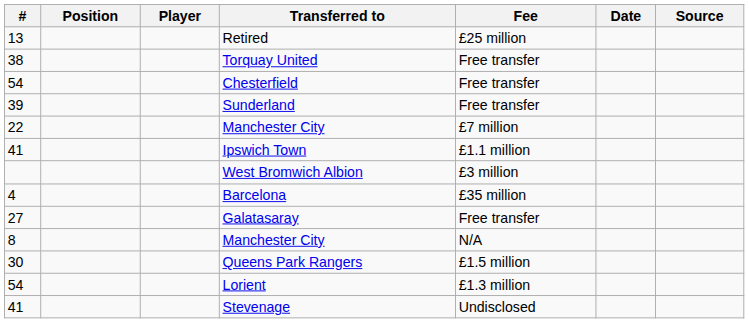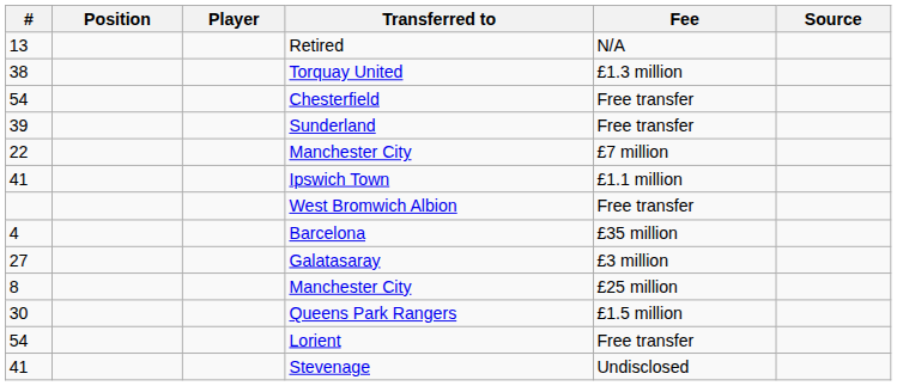- column: Date
Retired | Fee: £25 million -> N/A
Torquay United | Fee: Free transfer -> £1.3 million
West Bromwich Albion | Fee: £3 million -> Free transfer
Galatasaray | Fee: Free transfer -> £3 million
8 / Manchester City | Fee: N/A -> £25 million
Lorient | Fee: £1.3 million -> Free transfer
